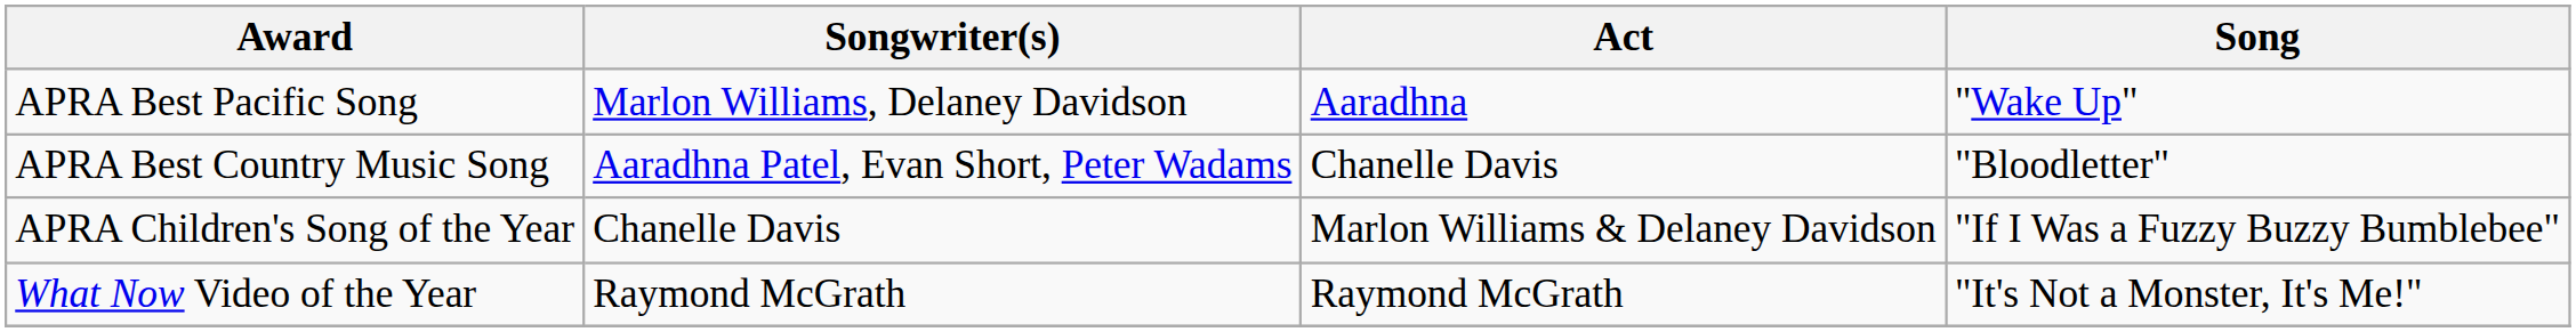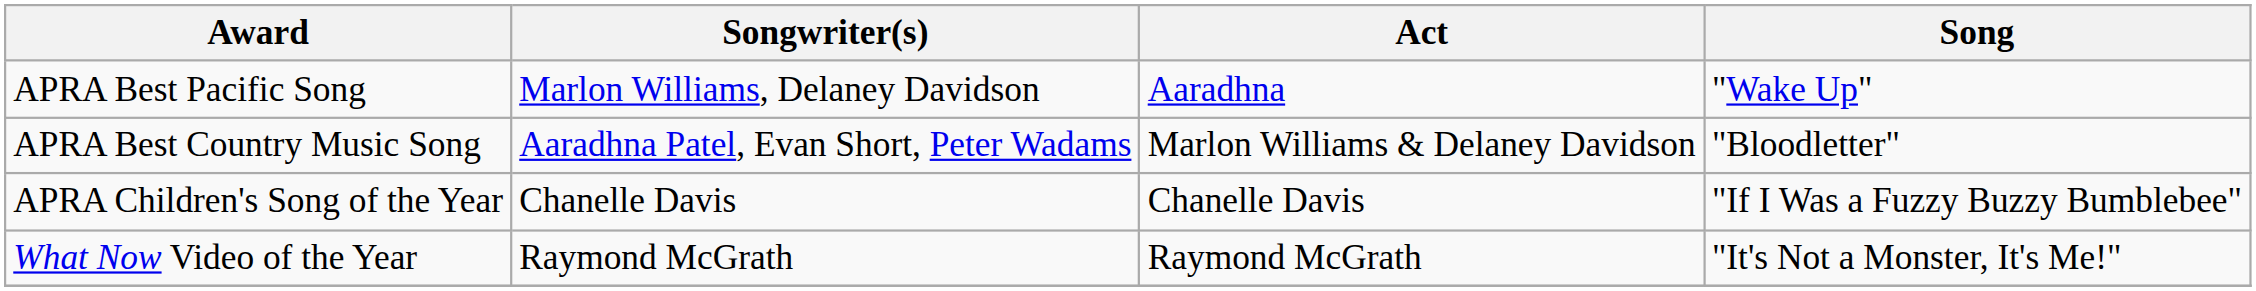APRA Best Country Music Song | Act: Chanelle Davis -> Marlon Williams & Delaney Davidson
APRA Children's Song of the Year | Act: Marlon Williams & Delaney Davidson -> Chanelle Davis
